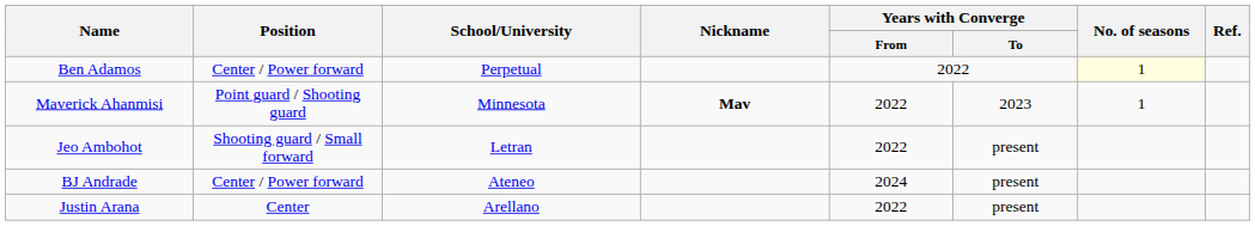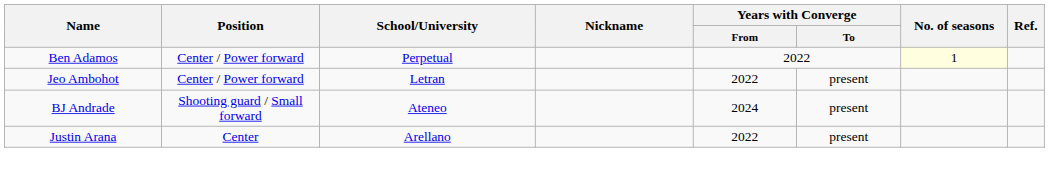- row: Maverick Ahanmisi | Point guard / Shooting guard | Minnesota | Mav | 2022 | 2023 | 1
Jeo Ambohot | Position: Shooting guard / Small forward -> Center / Power forward
BJ Andrade | Position: Center / Power forward -> Shooting guard / Small forward
